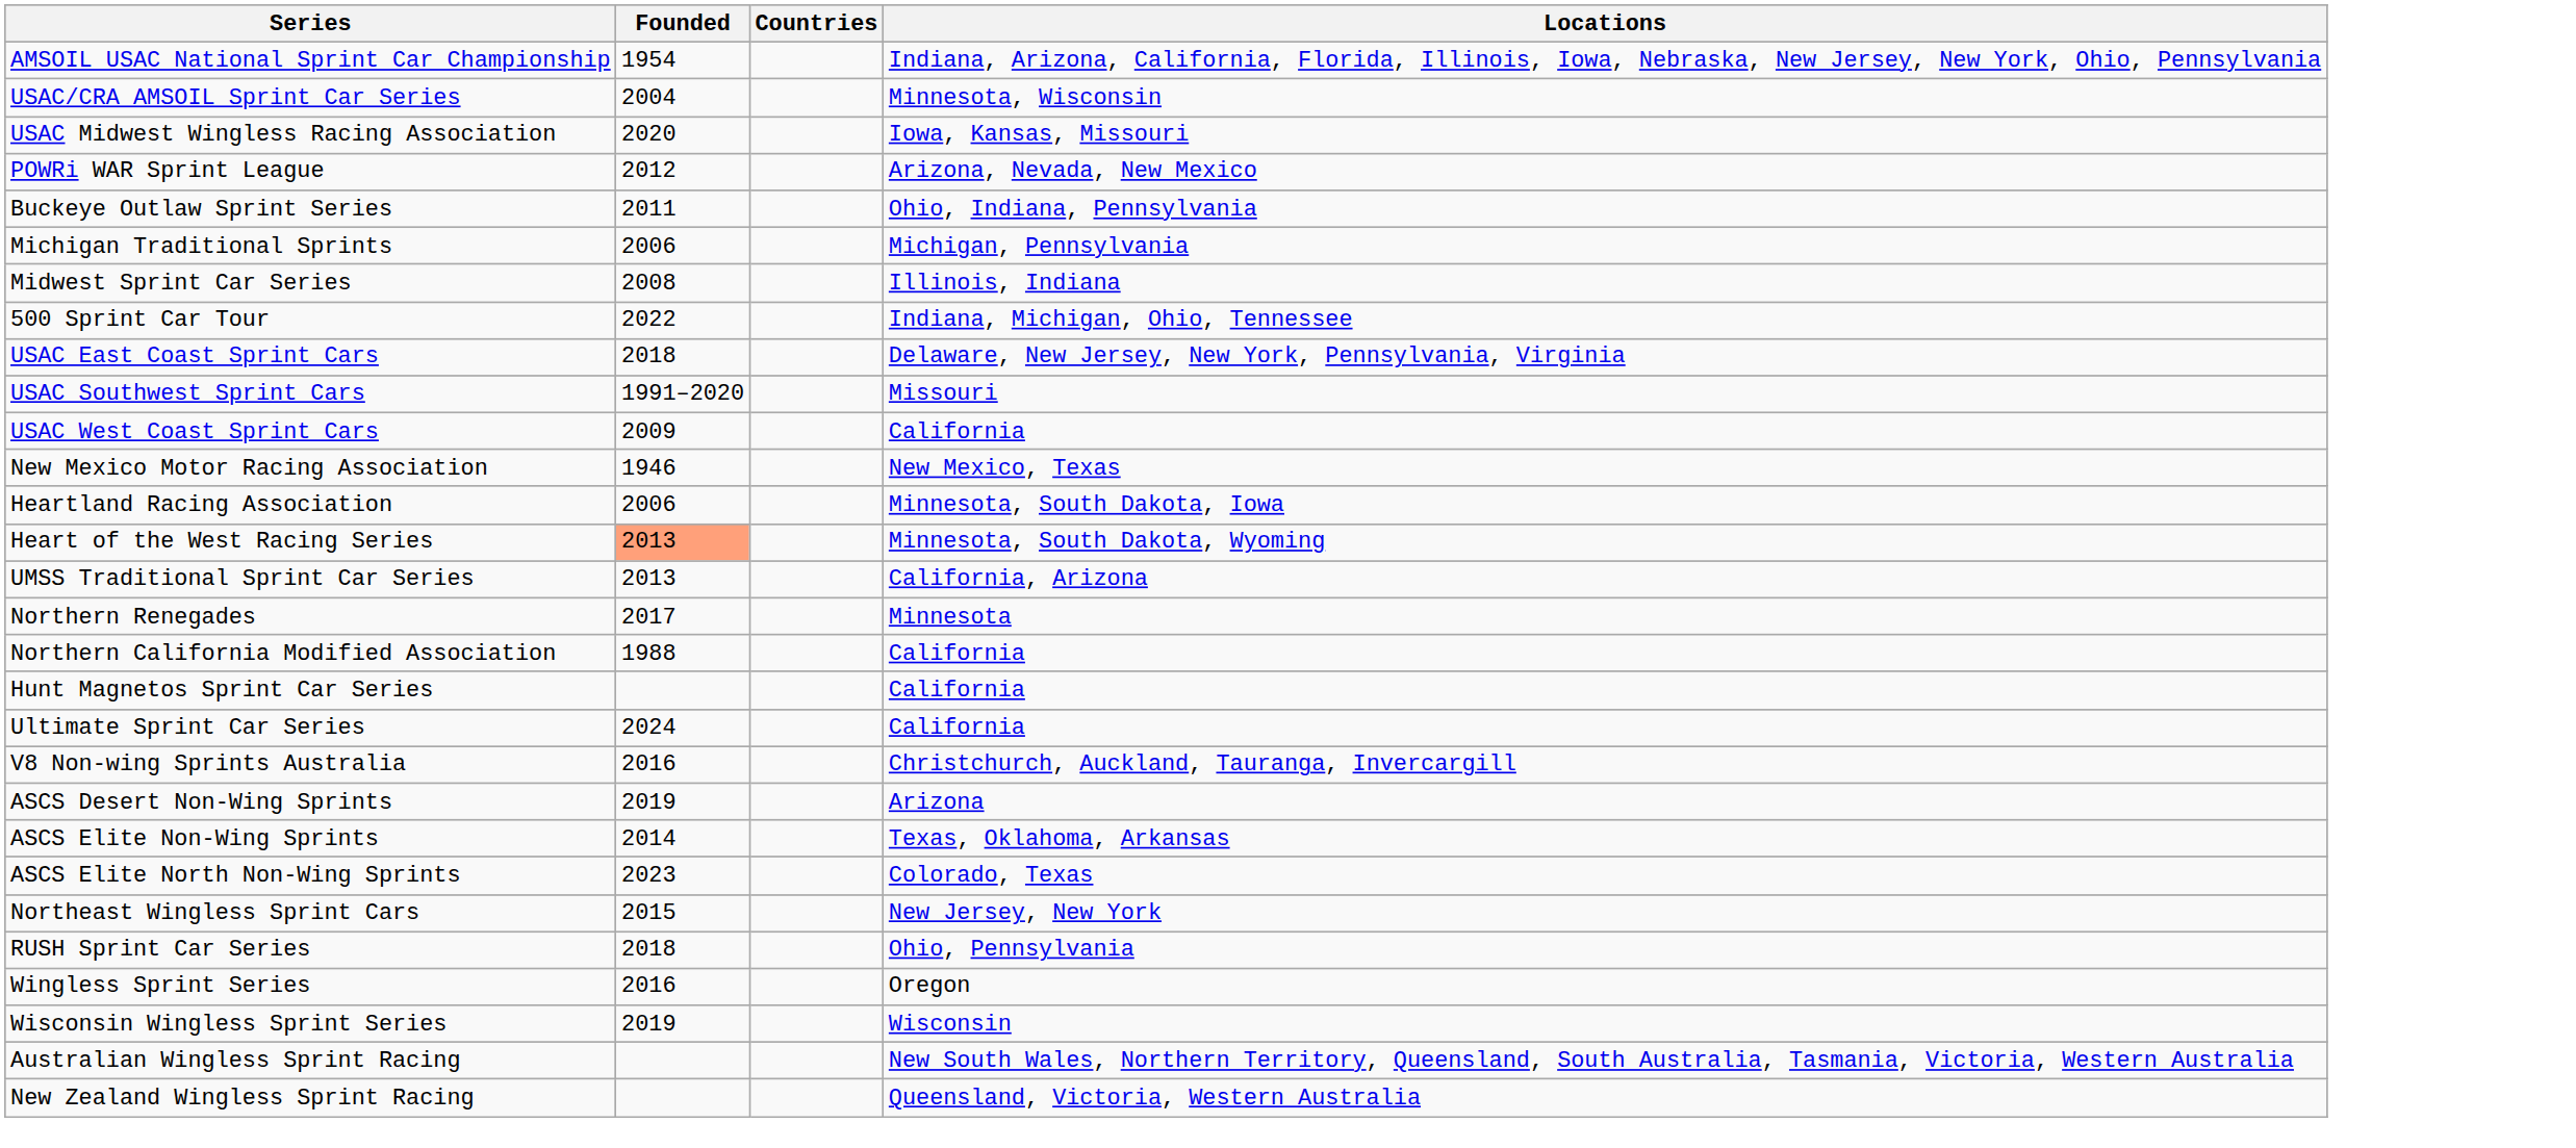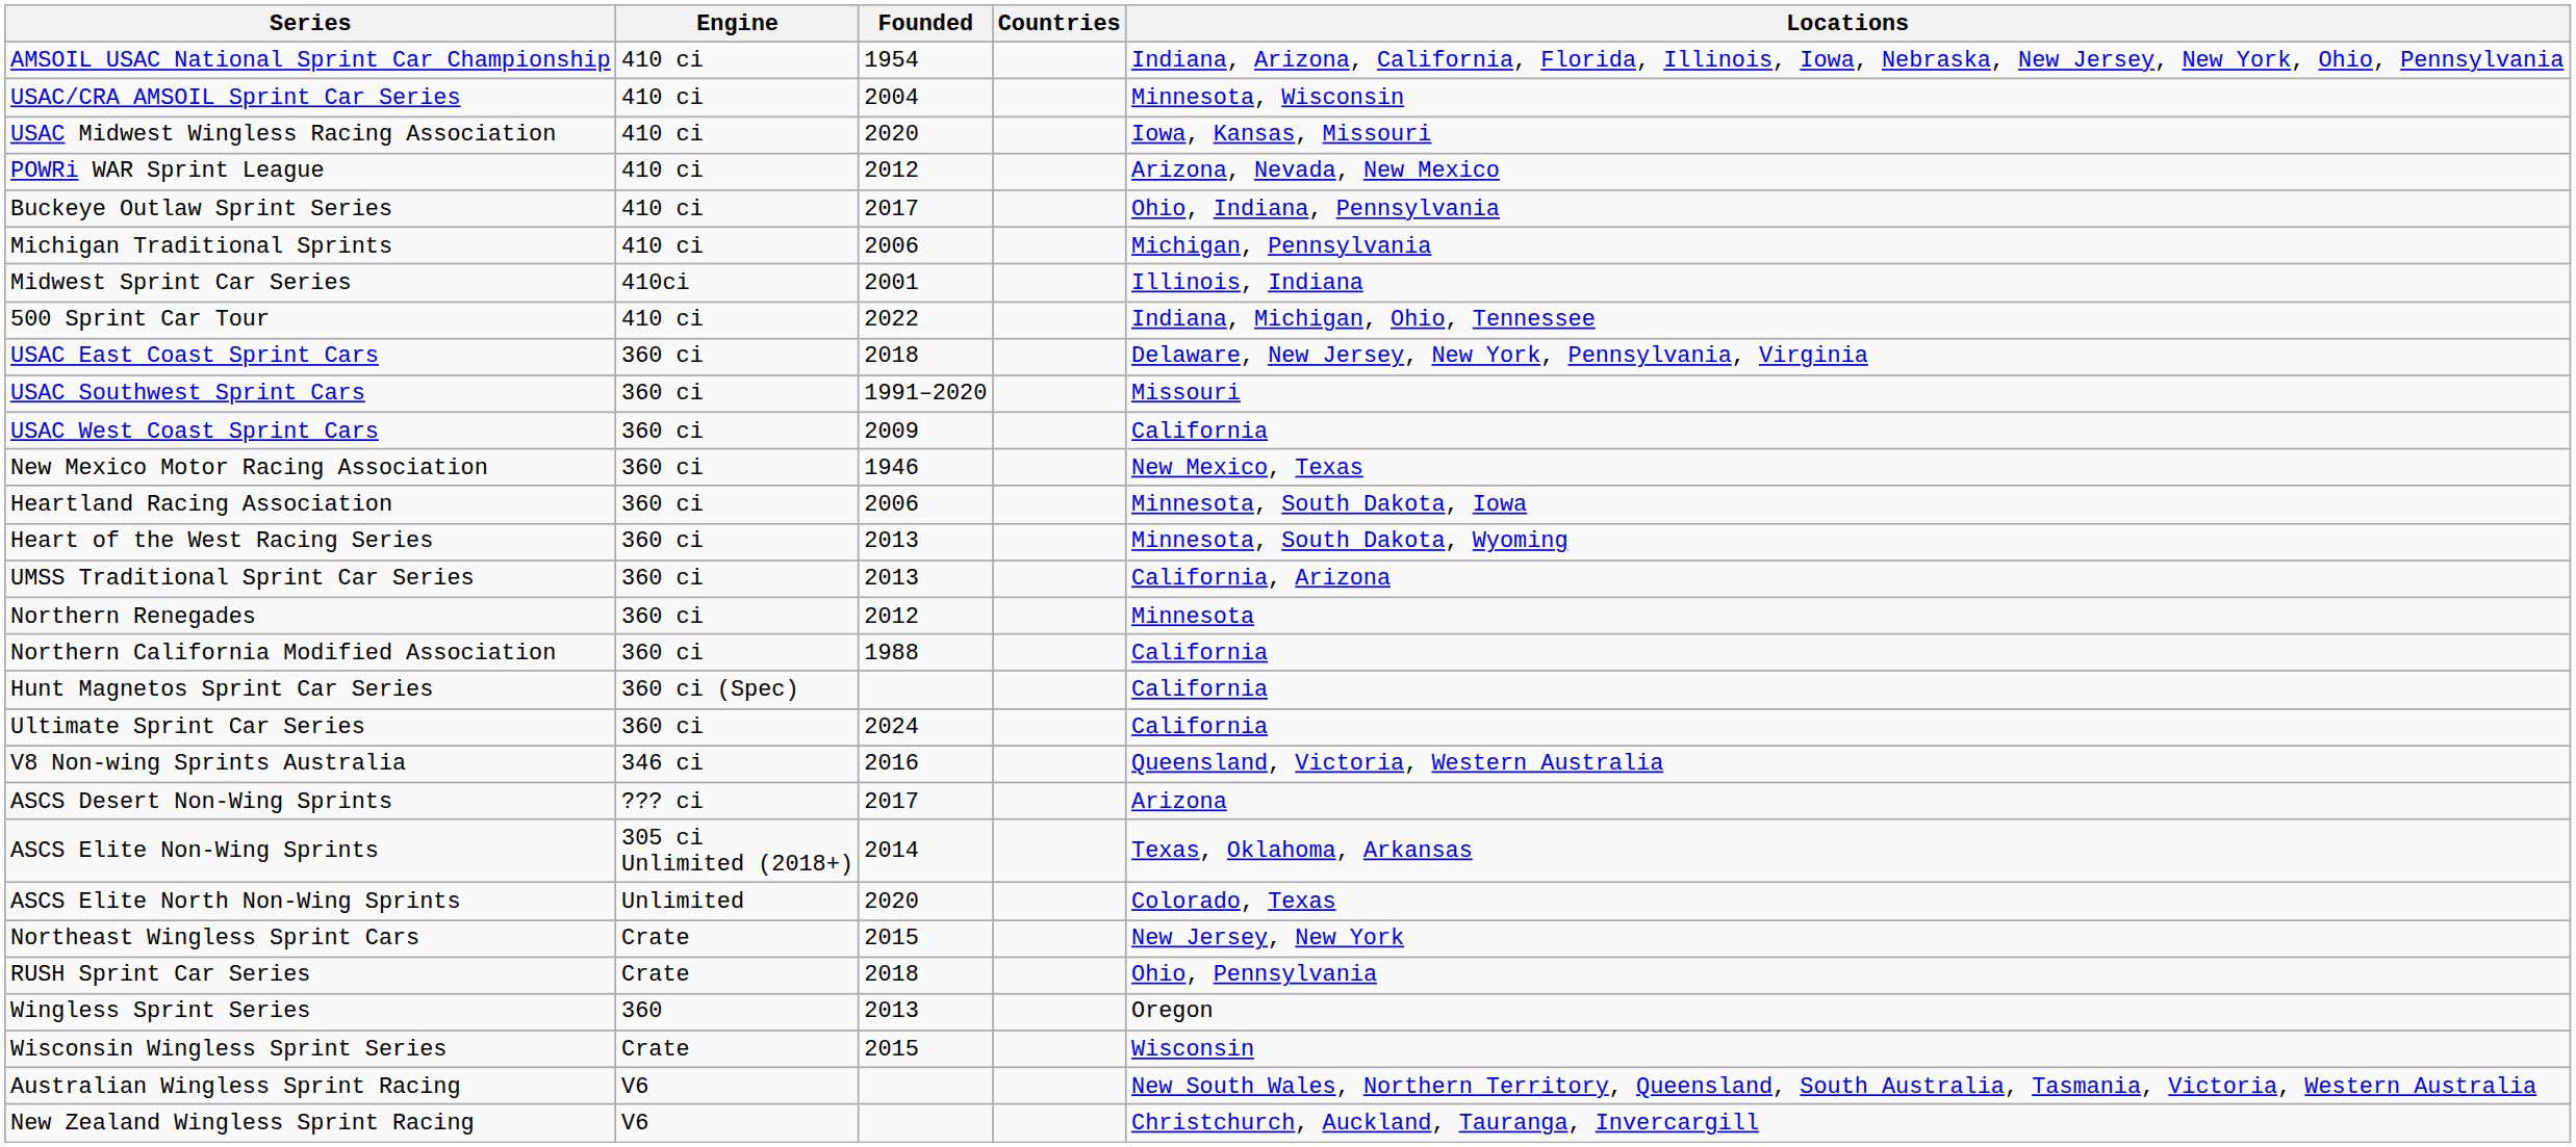+ column: Engine | 410 ci | 410 ci | 410 ci | 410 ci | 410 ci | 410 ci | 410ci | 410 ci | 360 ci | 360 ci | 360 ci | 360 ci | 360 ci | 360 ci | 360 ci | 360 ci | 360 ci | 360 ci (Spec) | 360 ci | 346 ci | ??? ci | 305 ci Unlimited (2018+) | Unlimited | Crate | Crate | 360 | Crate | V6 | V6
Buckeye Outlaw Sprint Series | Founded: 2011 -> 2017
Midwest Sprint Car Series | Founded: 2008 -> 2001
Heart of the West Racing Series | Founded: lightsalmon background -> no background
Northern Renegades | Founded: 2017 -> 2012
V8 Non-wing Sprints Australia | Locations: Christchurch, Auckland, Tauranga, Invercargill -> Queensland, Victoria, Western Australia
ASCS Desert Non-Wing Sprints | Founded: 2019 -> 2017
ASCS Elite North Non-Wing Sprints | Founded: 2023 -> 2020
Wingless Sprint Series | Founded: 2016 -> 2013
Wisconsin Wingless Sprint Series | Founded: 2019 -> 2015
New Zealand Wingless Sprint Racing | Locations: Queensland, Victoria, Western Australia -> Christchurch, Auckland, Tauranga, Invercargill
